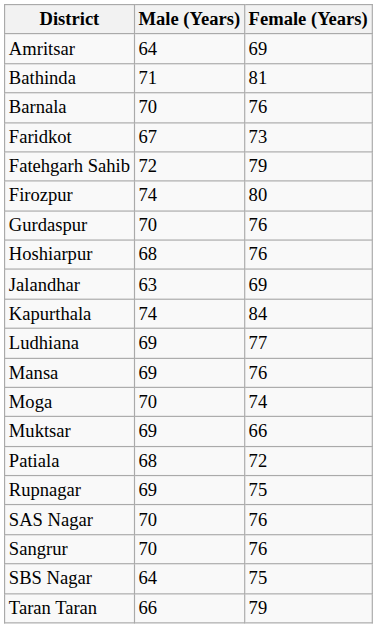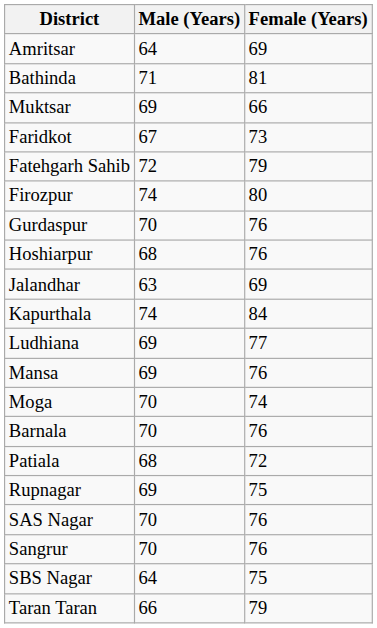rows swapped: Barnala <-> Muktsar
